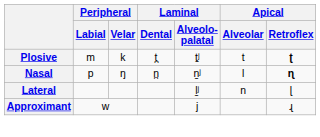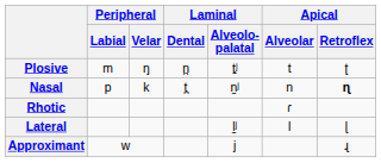Plosive | Peripheral / Velar: k -> ŋ
Plosive | Laminal / Dental: t̪ -> n̪
Plosive | Apical / Retroflex: bold -> normal
Nasal | Peripheral / Velar: ŋ -> k
Nasal | Laminal / Dental: n̪ -> t̪
Nasal | Apical / Alveolar: l -> n
+ row: Rhotic | ɾ
Lateral | Apical / Alveolar: n -> l
